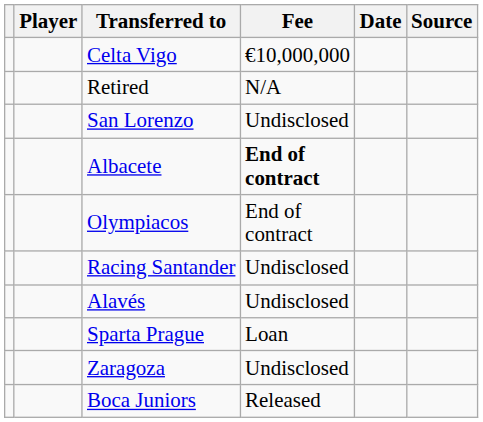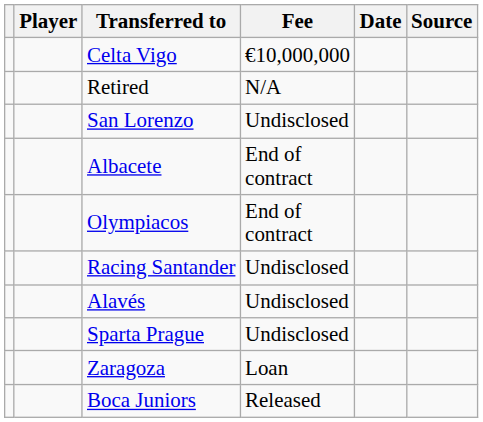Albacete | Fee: bold -> normal
Sparta Prague | Fee: Loan -> Undisclosed
Zaragoza | Fee: Undisclosed -> Loan
